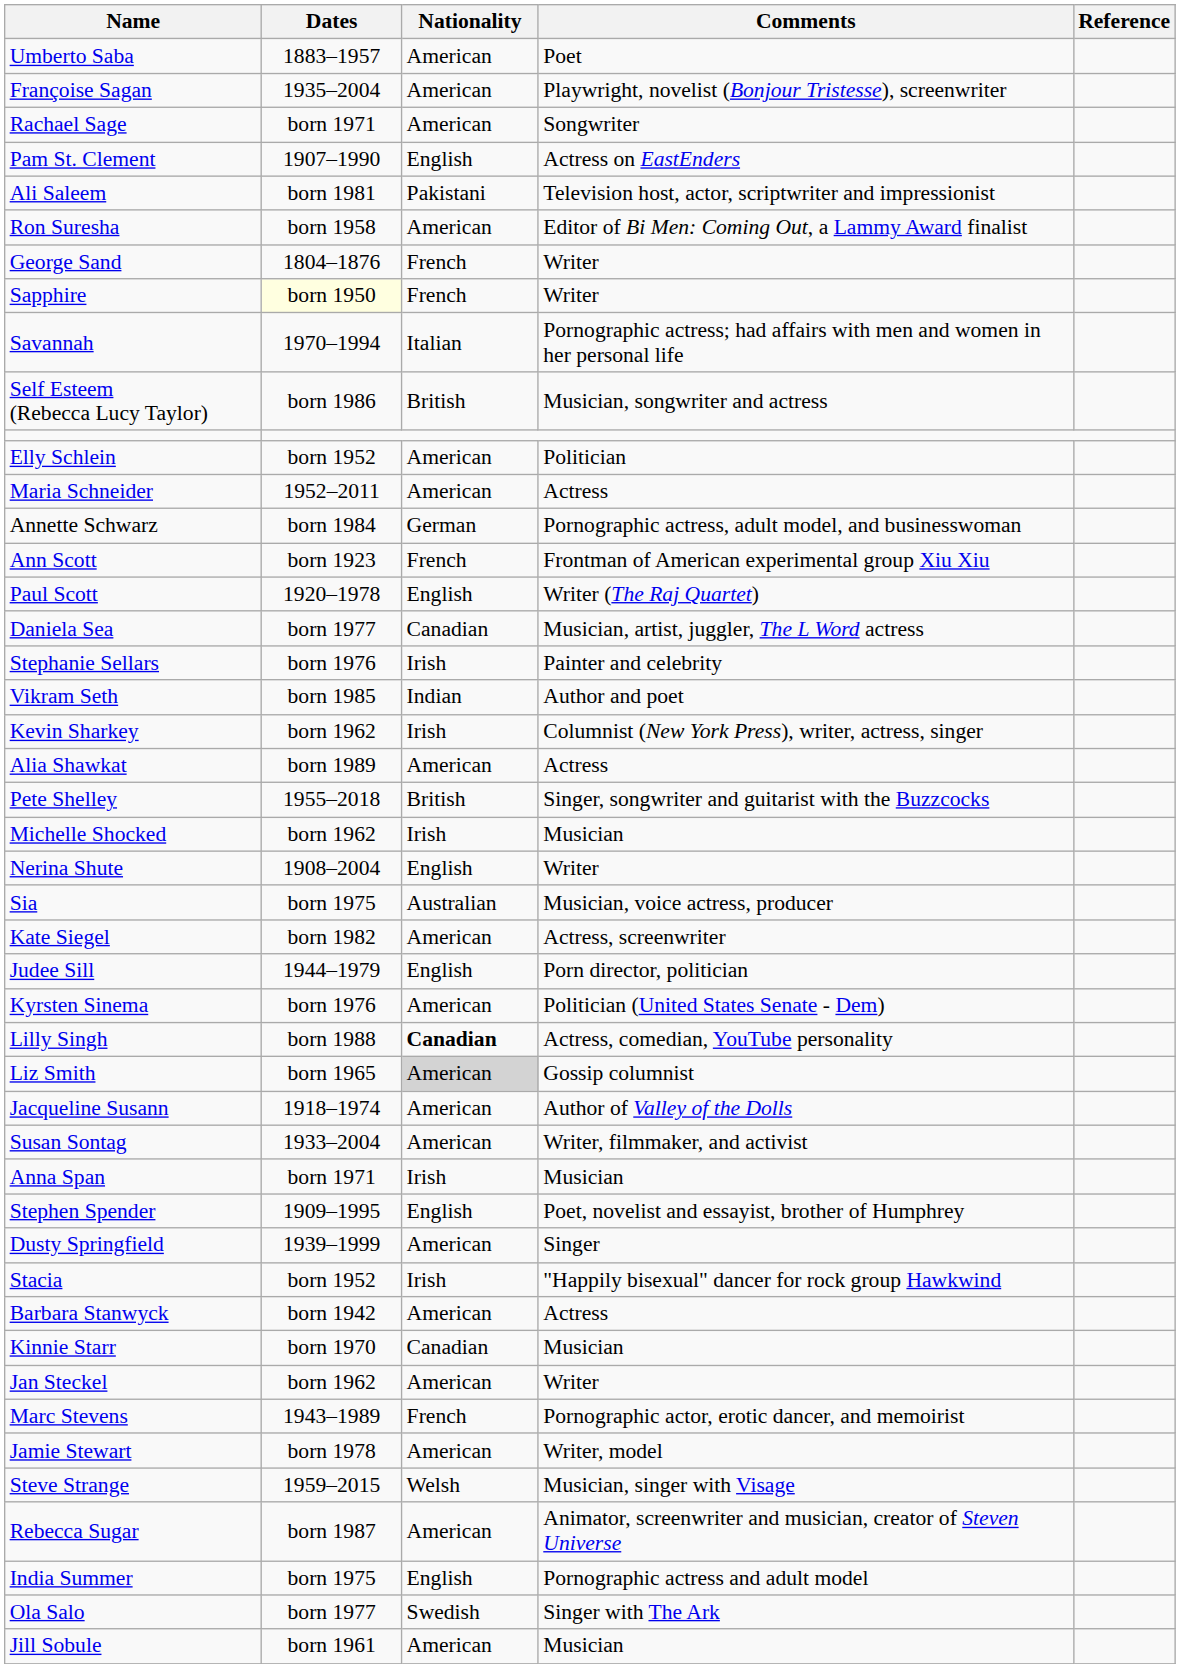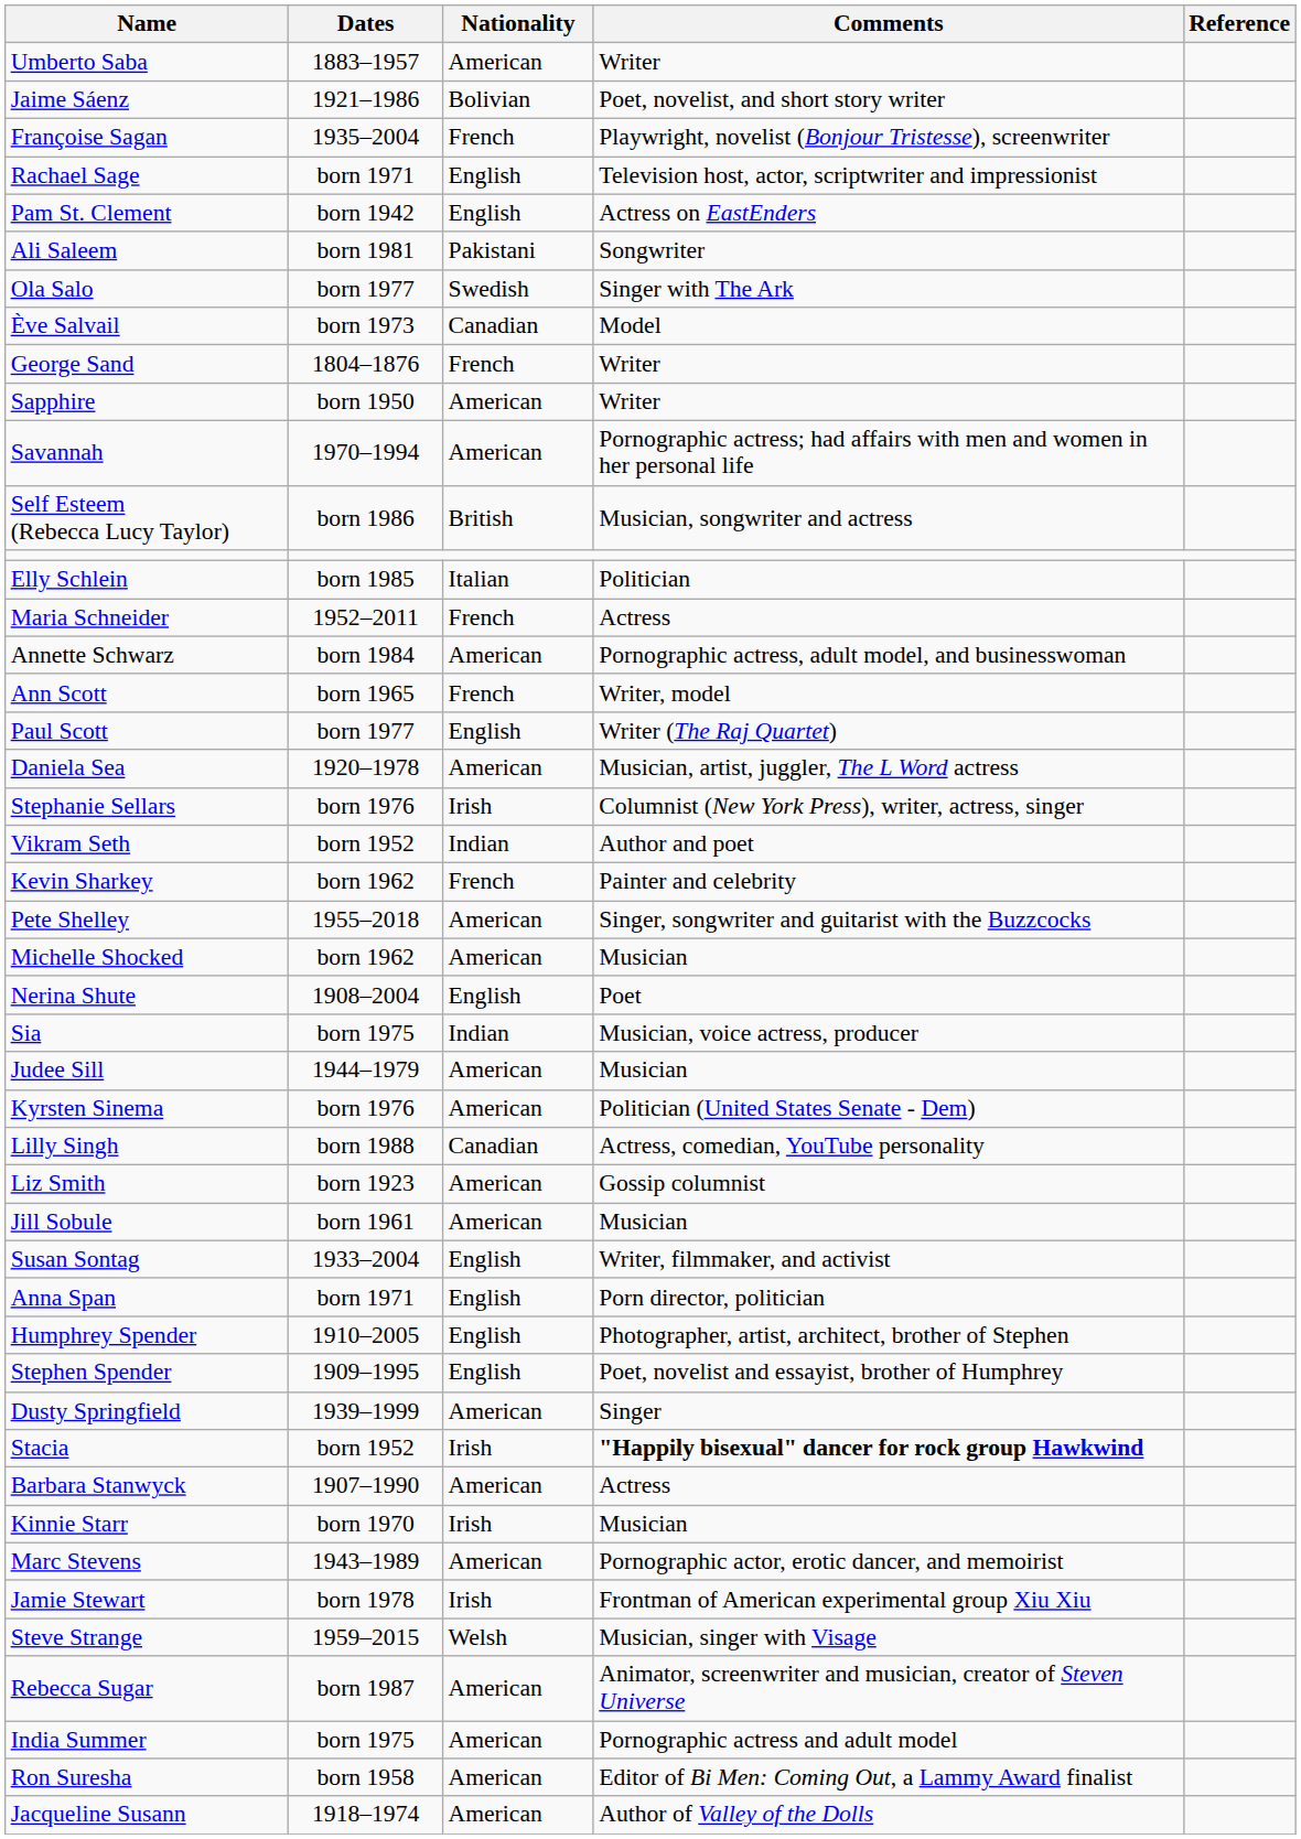Umberto Saba | Comments: Poet -> Writer
+ row: Jaime Sáenz | 1921–1986 | Bolivian | Poet, novelist, and short story writer
Françoise Sagan | Nationality: American -> French
Rachael Sage | Nationality: American -> English
Rachael Sage | Comments: Songwriter -> Television host, actor, scriptwriter and impressionist
Pam St. Clement | Dates: 1907–1990 -> born 1942
Ali Saleem | Comments: Television host, actor, scriptwriter and impressionist -> Songwriter
rows swapped: Ola Salo <-> Ron Suresha
+ row: Ève Salvail | born 1973 | Canadian | Model
Sapphire | Dates: lightyellow background -> no background
Sapphire | Nationality: French -> American
Savannah | Nationality: Italian -> American
Elly Schlein | Dates: born 1952 -> born 1985
Elly Schlein | Nationality: American -> Italian
Maria Schneider | Nationality: American -> French
Annette Schwarz | Nationality: German -> American
Ann Scott | Dates: born 1923 -> born 1965
Ann Scott | Comments: Frontman of American experimental group Xiu Xiu -> Writer, model
Paul Scott | Dates: 1920–1978 -> born 1977
Daniela Sea | Dates: born 1977 -> 1920–1978
Daniela Sea | Nationality: Canadian -> American
Stephanie Sellars | Comments: Painter and celebrity -> Columnist (New York Press), writer, actress, singer
Vikram Seth | Dates: born 1985 -> born 1952
Kevin Sharkey | Nationality: Irish -> French
Kevin Sharkey | Comments: Columnist (New York Press), writer, actress, singer -> Painter and celebrity
- row: Alia Shawkat | born 1989 | American | Actress
Pete Shelley | Nationality: British -> American
Michelle Shocked | Nationality: Irish -> American
Nerina Shute | Comments: Writer -> Poet
Sia | Nationality: Australian -> Indian
- row: Kate Siegel | born 1982 | American | Actress, screenwriter
Judee Sill | Nationality: English -> American
Judee Sill | Comments: Porn director, politician -> Musician
Lilly Singh | Nationality: bold -> normal
Liz Smith | Dates: born 1965 -> born 1923
Liz Smith | Nationality: lightgrey background -> no background
rows swapped: Jill Sobule <-> Jacqueline Susann
Susan Sontag | Nationality: American -> English
Anna Span | Nationality: Irish -> English
Anna Span | Comments: Musician -> Porn director, politician
+ row: Humphrey Spender | 1910–2005 | English | Photographer, artist, architect, brother of Stephen
Stacia | Comments: normal -> bold
Barbara Stanwyck | Dates: born 1942 -> 1907–1990
Kinnie Starr | Nationality: Canadian -> Irish
- row: Jan Steckel | born 1962 | American | Writer
Marc Stevens | Nationality: French -> American
Jamie Stewart | Nationality: American -> Irish
Jamie Stewart | Comments: Writer, model -> Frontman of American experimental group Xiu Xiu
India Summer | Nationality: English -> American
